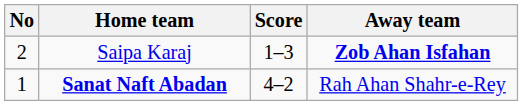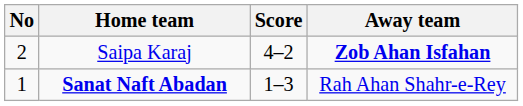Saipa Karaj | Score: 1–3 -> 4–2
Sanat Naft Abadan | Score: 4–2 -> 1–3
